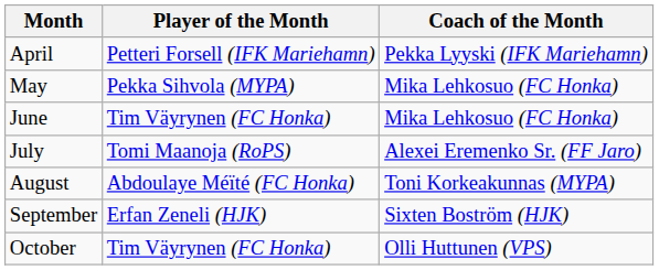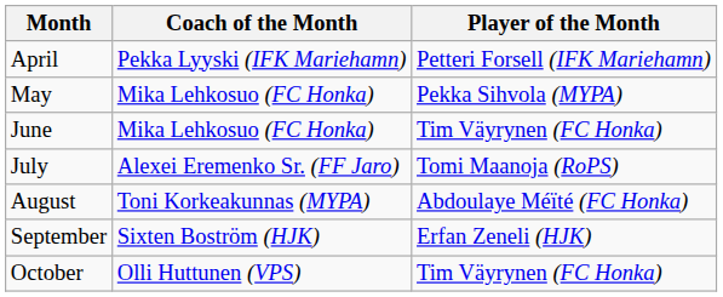columns swapped: Coach of the Month <-> Player of the Month
